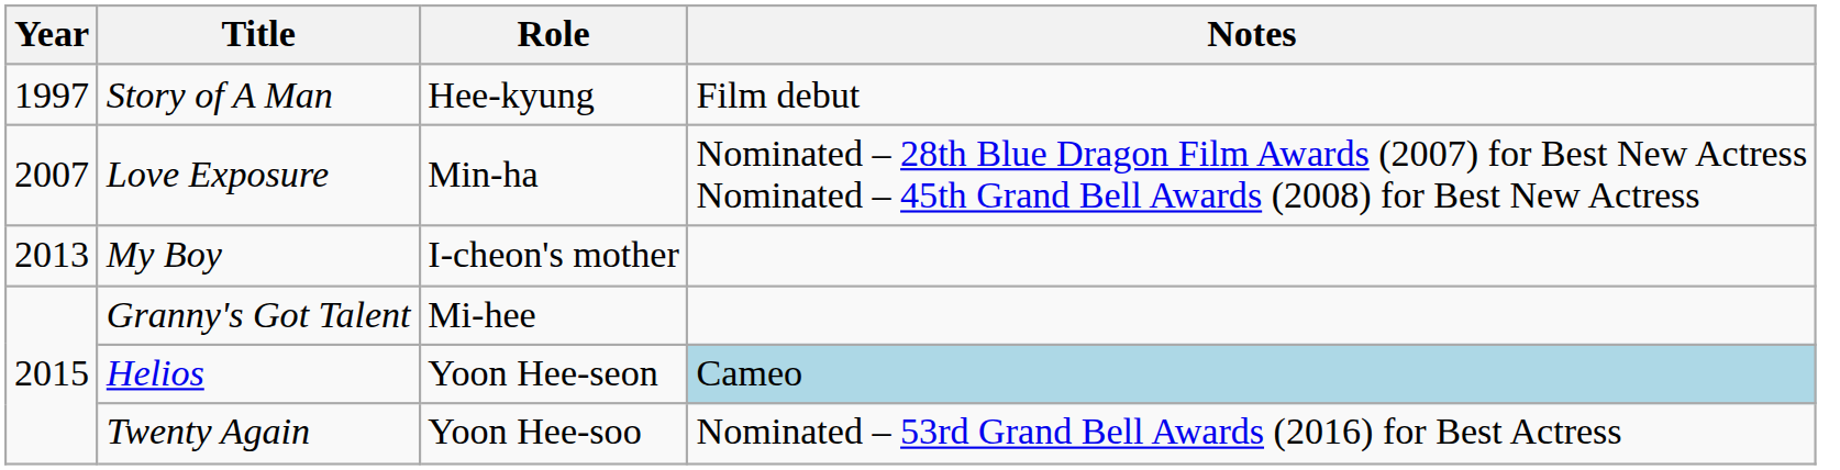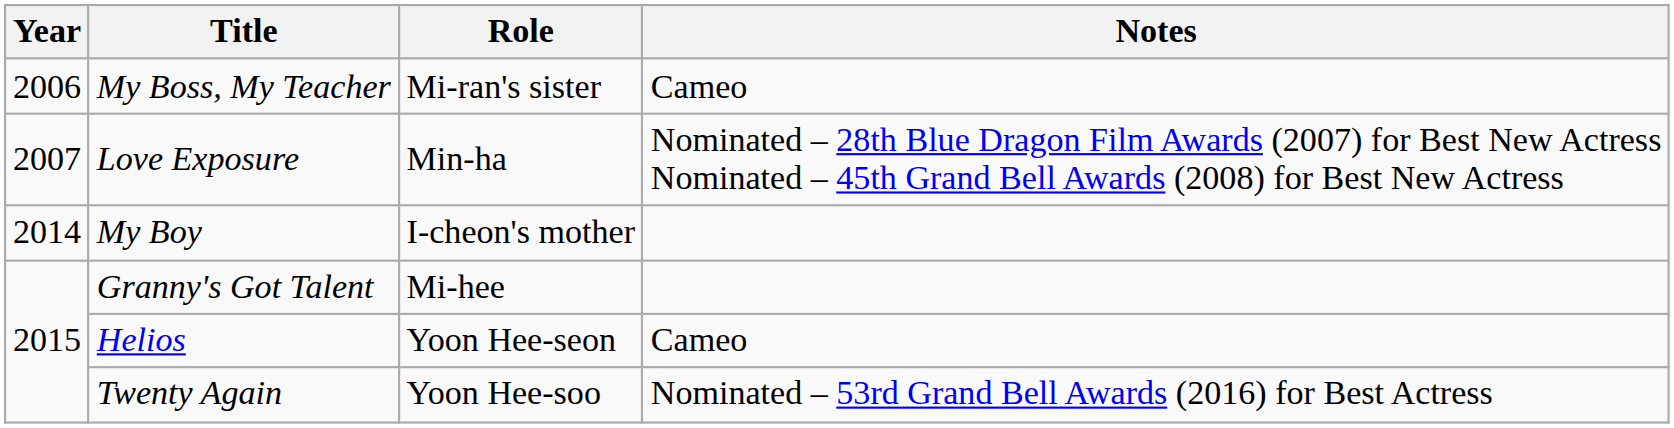- row: 1997 | Story of A Man | Hee-kyung | Film debut
+ row: 2006 | My Boss, My Teacher | Mi-ran's sister | Cameo
My Boy | Year: 2013 -> 2014
Helios | Notes: lightblue background -> no background
